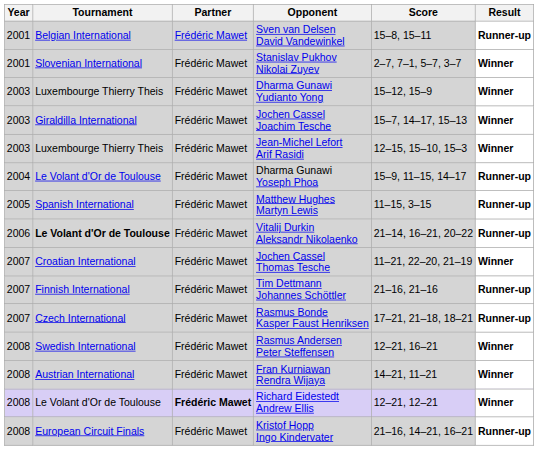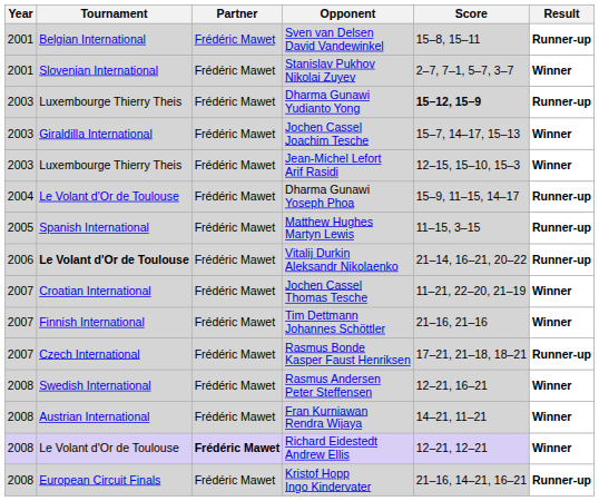Dharma Gunawi Yudianto Yong | Score: normal -> bold
Dharma Gunawi Yudianto Yong | Result: Winner -> Runner-up
Tim Dettmann Johannes Schöttler | Result: Runner-up -> Winner
